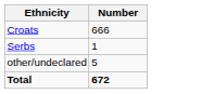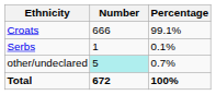+ column: Percentage | 99.1% | 0.1% | 0.7% | 100%
other/undeclared | Number: no background -> paleturquoise background
